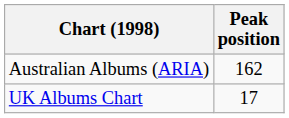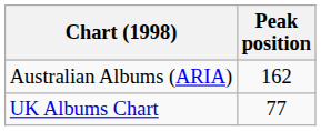UK Albums Chart | Peak position: 17 -> 77
